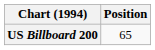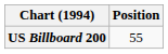US Billboard 200 | Position: 65 -> 55
